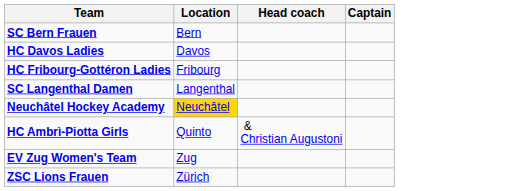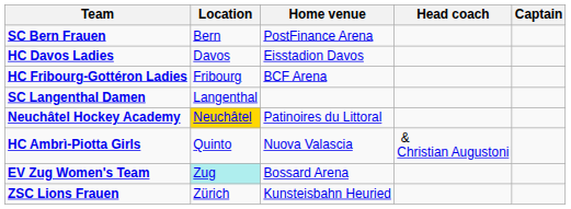+ column: Home venue | PostFinance Arena | Eisstadion Davos | BCF Arena | Patinoires du Littoral | Nuova Valascia | Bossard Arena | Kunsteisbahn Heuried
EV Zug Women's Team | Location: no background -> paleturquoise background
